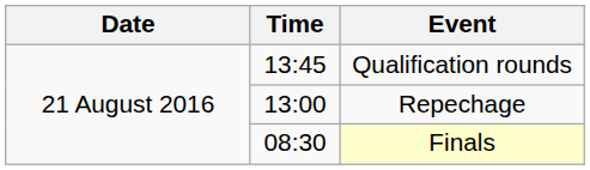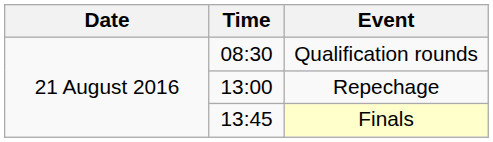Qualification rounds | Time: 13:45 -> 08:30
Finals | Time: 08:30 -> 13:45
